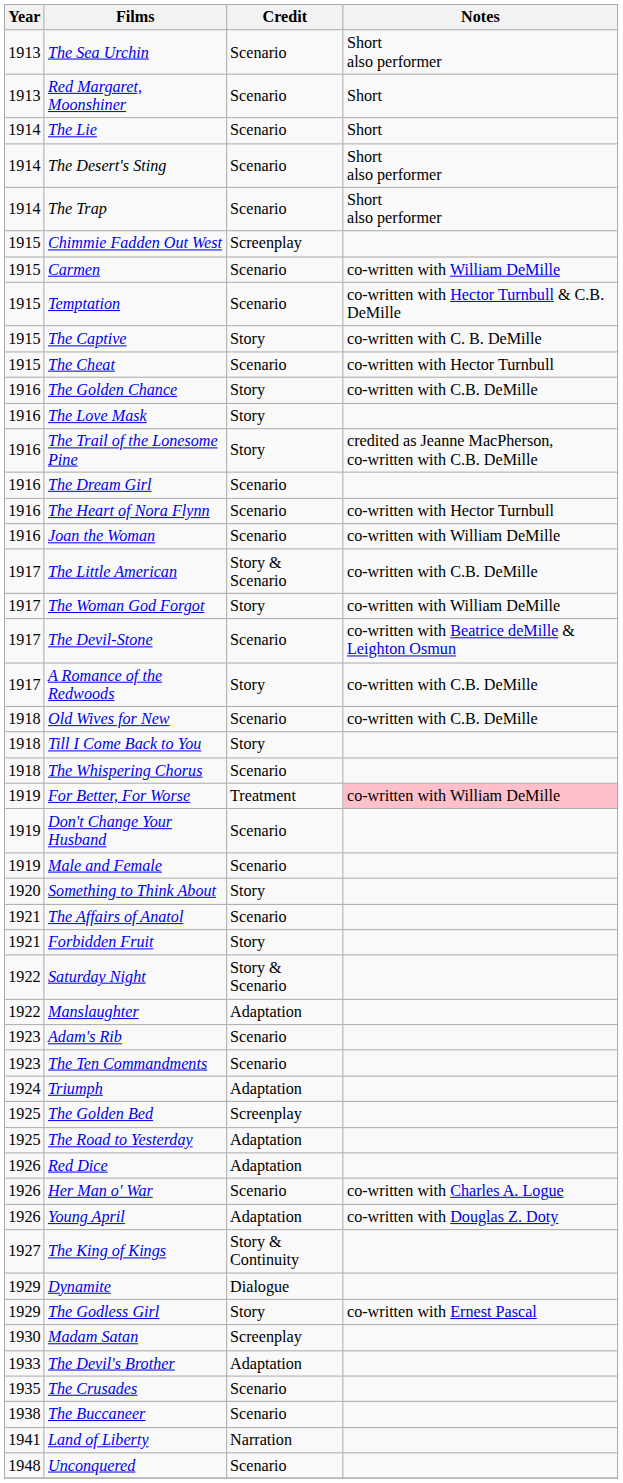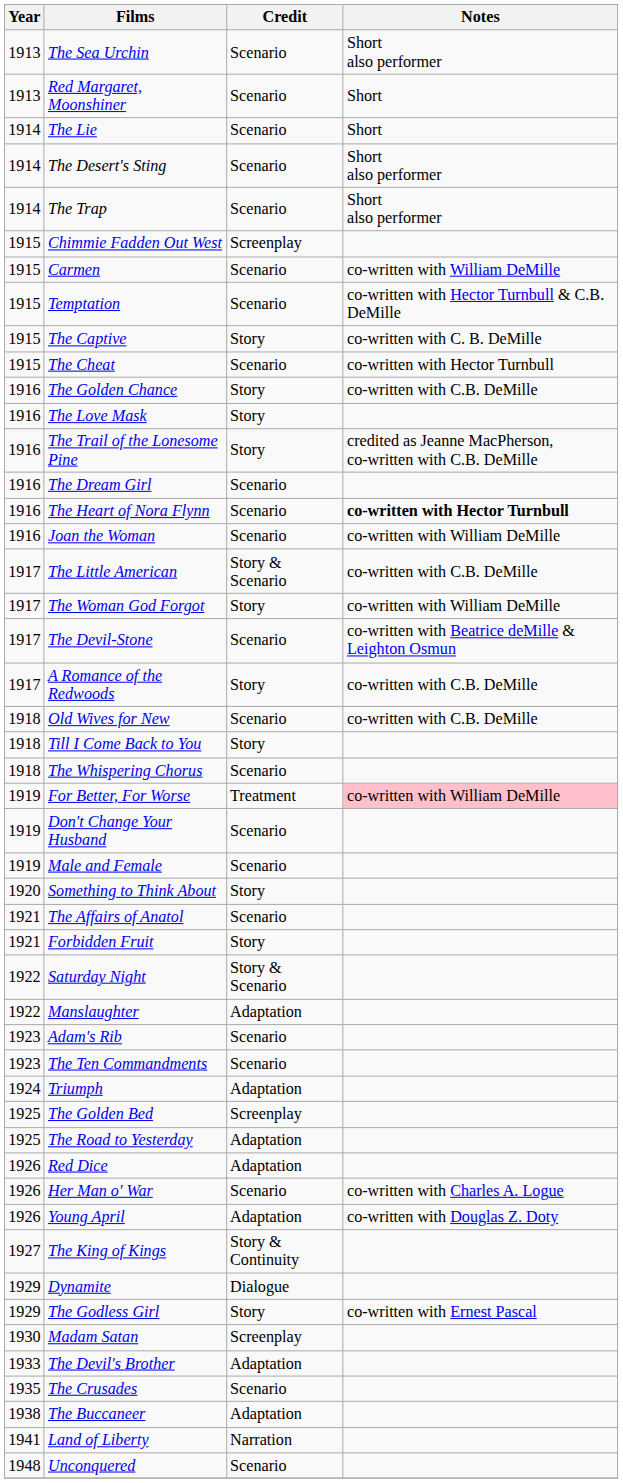The Heart of Nora Flynn | Notes: normal -> bold
The Buccaneer | Credit: Scenario -> Adaptation
